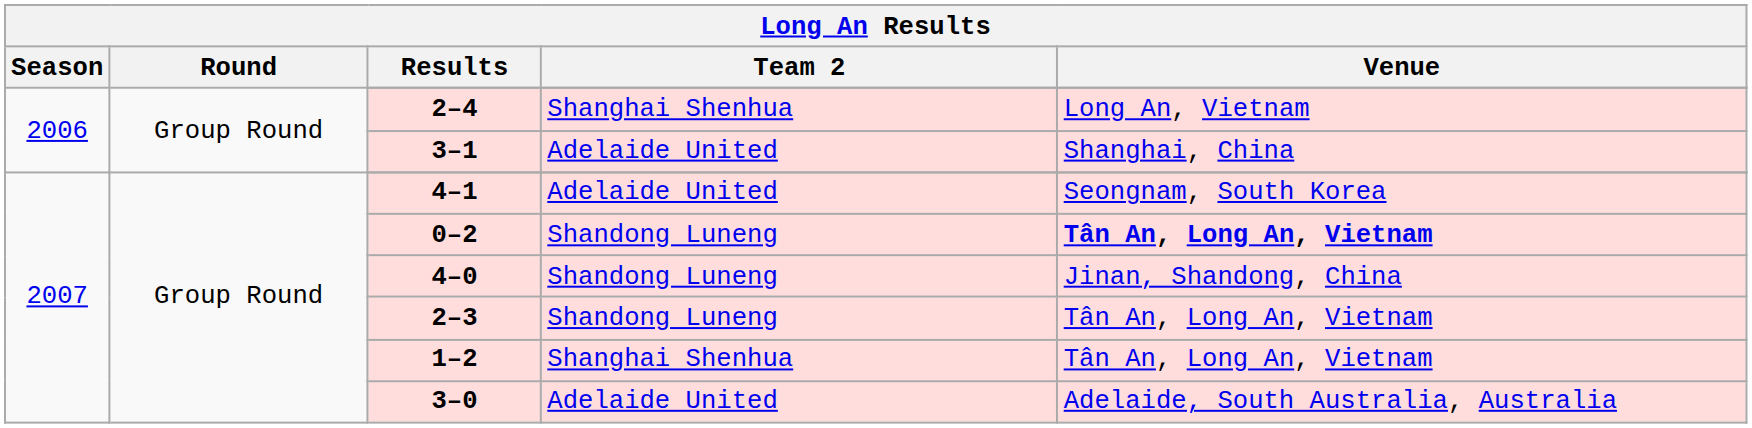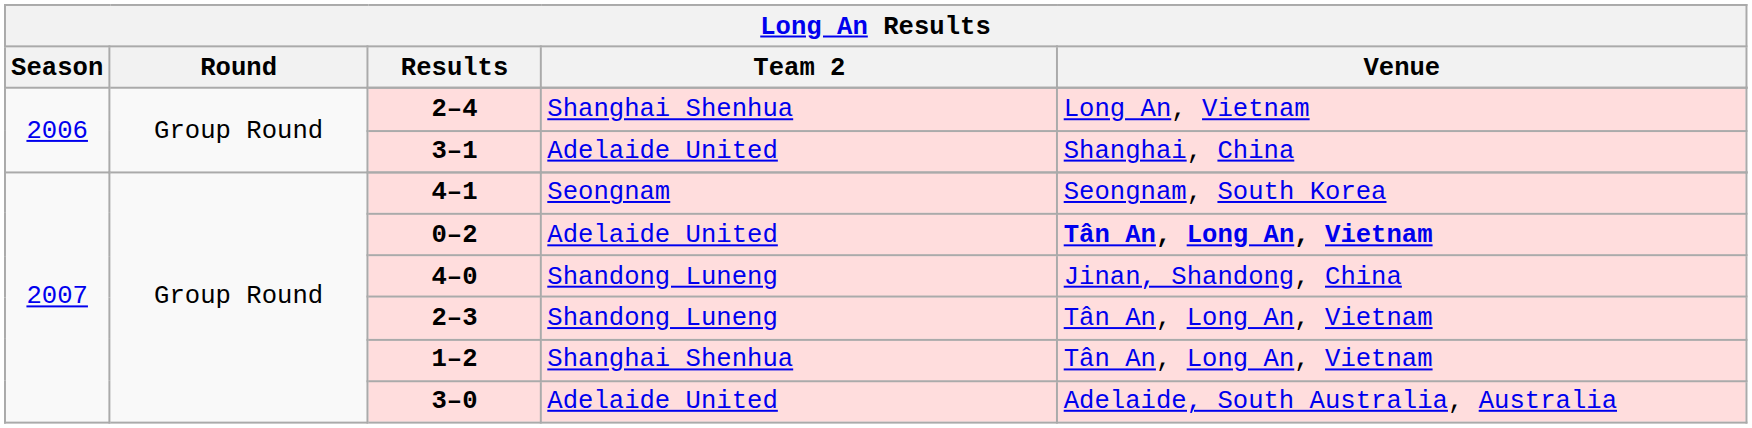4–1 | Team 2: Adelaide United -> Seongnam
0–2 | Team 2: Shandong Luneng -> Adelaide United
